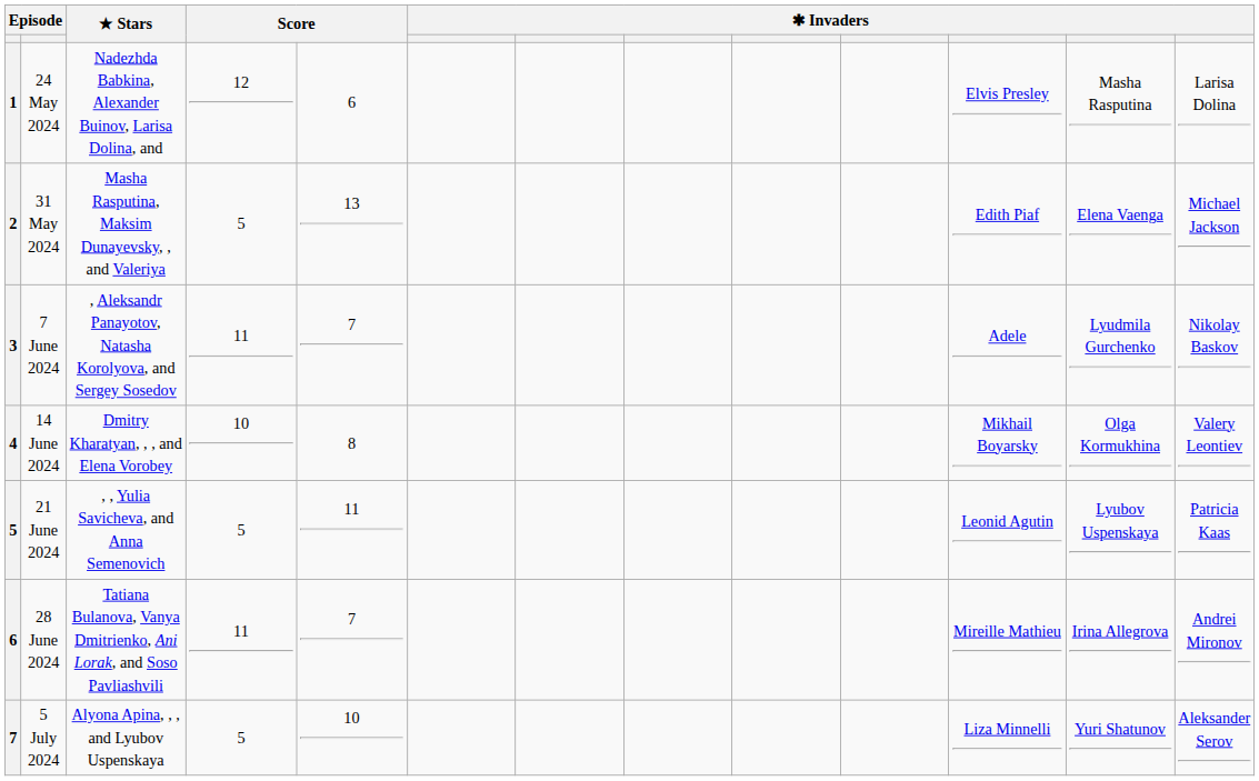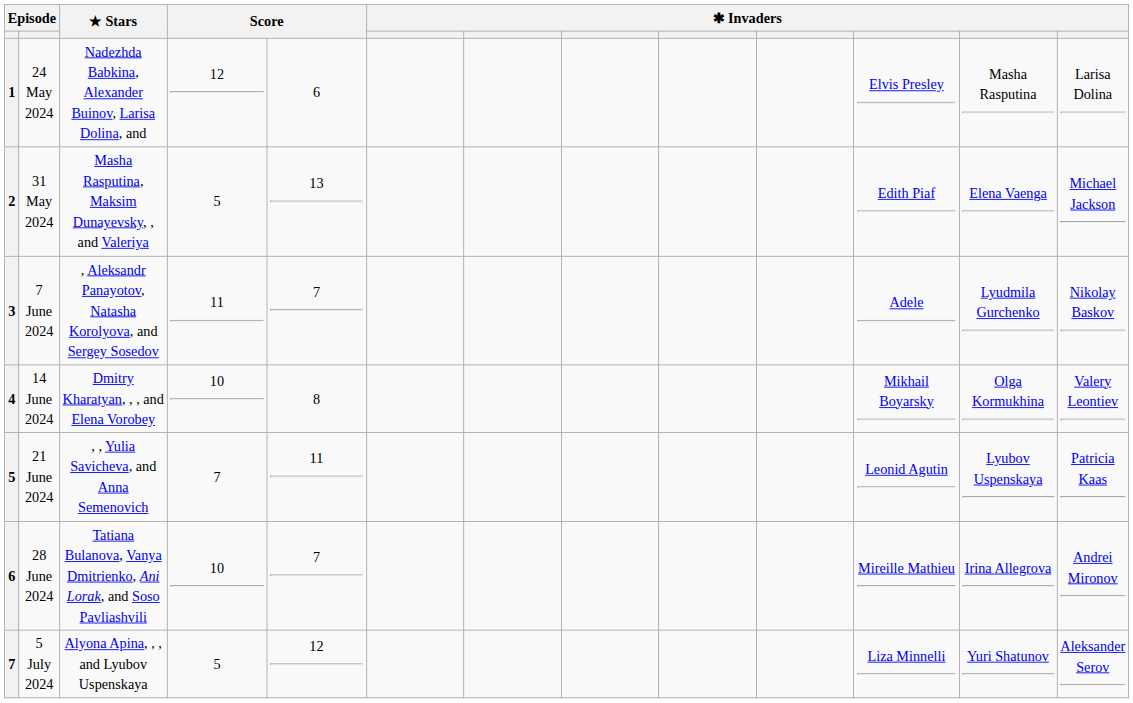21 June 2024 | column 4: 5 -> 7
28 June 2024 | column 4: 11 -> 10
5 July 2024 | column 5: 10 -> 12
